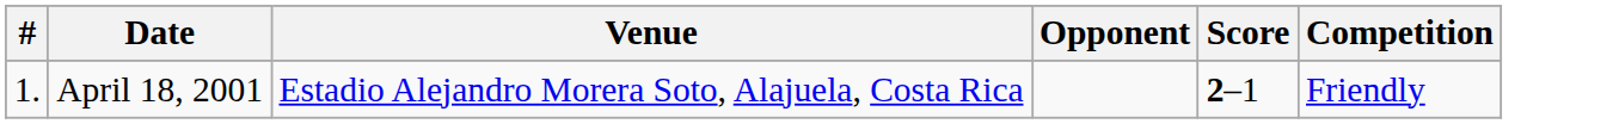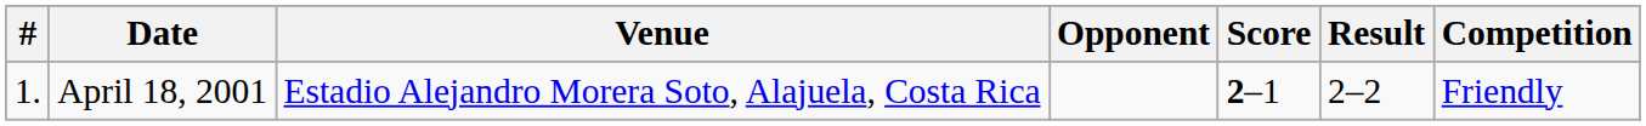+ column: Result | 2–2
